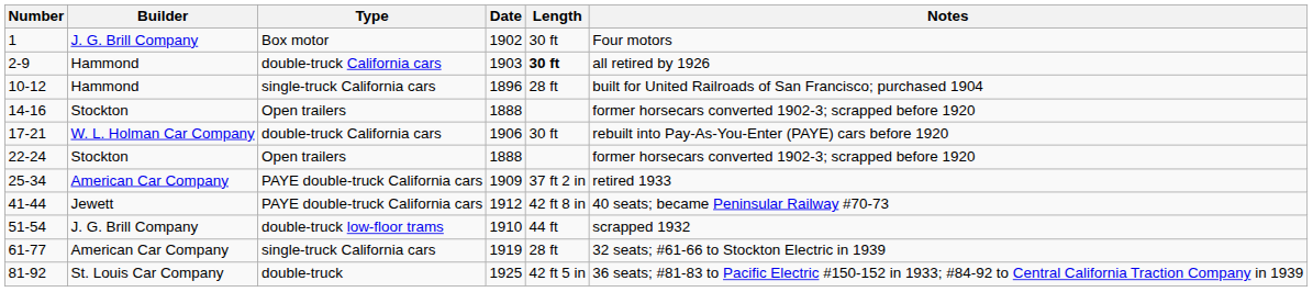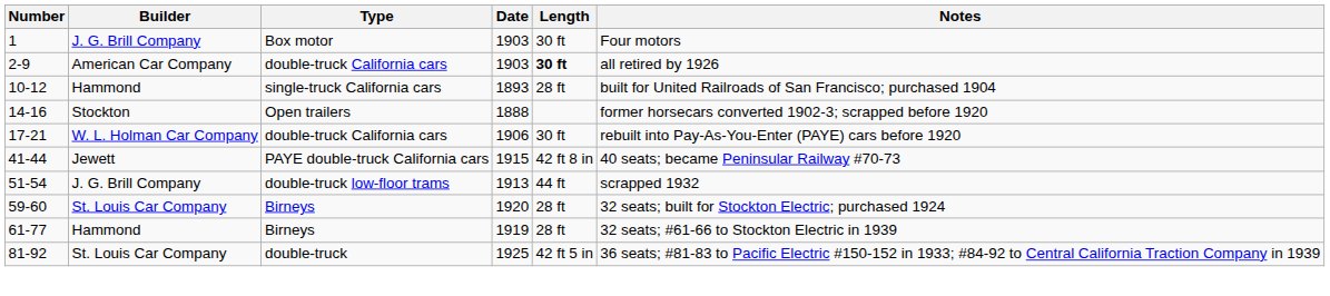1 | Date: 1902 -> 1903
2-9 | Builder: Hammond -> American Car Company
10-12 | Date: 1896 -> 1893
- row: 22-24 | Stockton | Open trailers | 1888 | former horsecars converted 1902-3; scrapped before 1920
- row: 25-34 | American Car Company | PAYE double-truck California cars | 1909 | 37 ft 2 in | retired 1933
41-44 | Date: 1912 -> 1915
51-54 | Date: 1910 -> 1913
+ row: 59-60 | St. Louis Car Company | Birneys | 1920 | 28 ft | 32 seats; built for Stockton Electric; purchased 1924
61-77 | Builder: American Car Company -> Hammond
61-77 | Type: single-truck California cars -> Birneys
